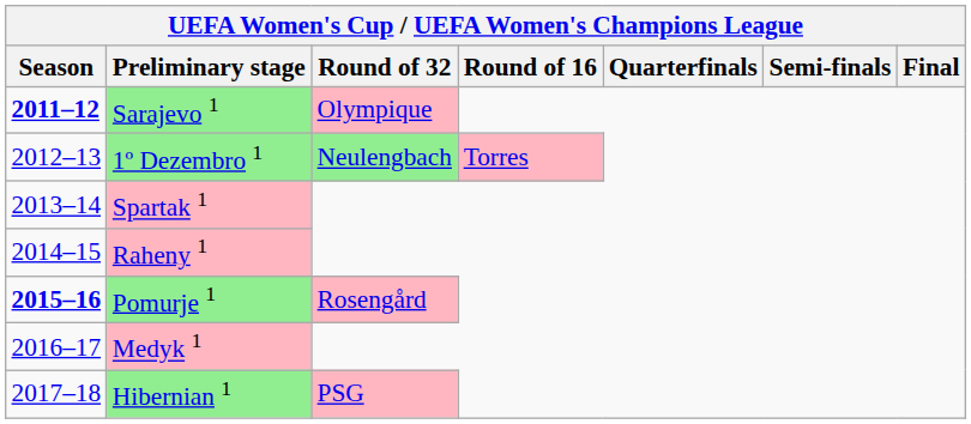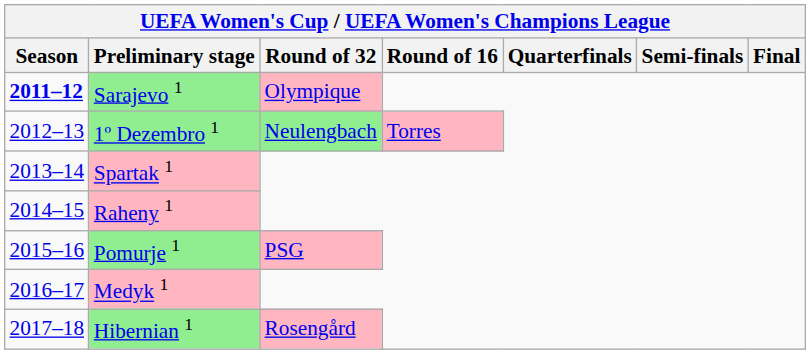Pomurje 1 | Season: bold -> normal
Pomurje 1 | Round of 32: Rosengård -> PSG
Hibernian 1 | Round of 32: PSG -> Rosengård
